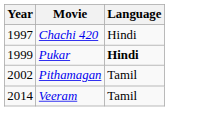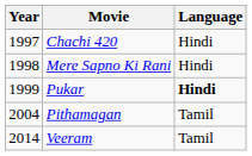+ row: 1998 | Mere Sapno Ki Rani | Hindi
Pithamagan | Year: 2002 -> 2004
